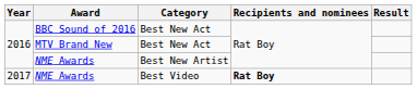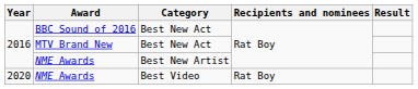NME Awards / Best Video | Year: 2017 -> 2020
NME Awards / Best Video | Recipients and nominees: bold -> normal
